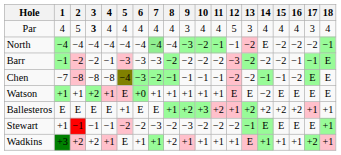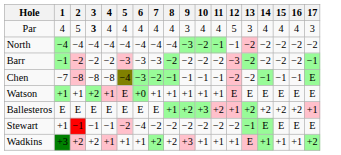- column: 18 | 4 | −1 | E | E | E | +1 | +1 | +1
North | 7: lightgreen background -> no background
North | 14: E -> −2
Barr | 4: −1 -> −2
Barr | 16: −1 -> −2
Chen | 16: −2 -> −1
Watson | 14: −2 -> E
Ballesteros | 5: +1 -> E
Stewart | 6: −2 -> −4
Stewart | 7: −3 -> −2
Stewart | 9: −3 -> −2
Wadkins | 5: E -> +1
Wadkins | 7: +1 -> +2
Wadkins | 9: +1 -> +3
